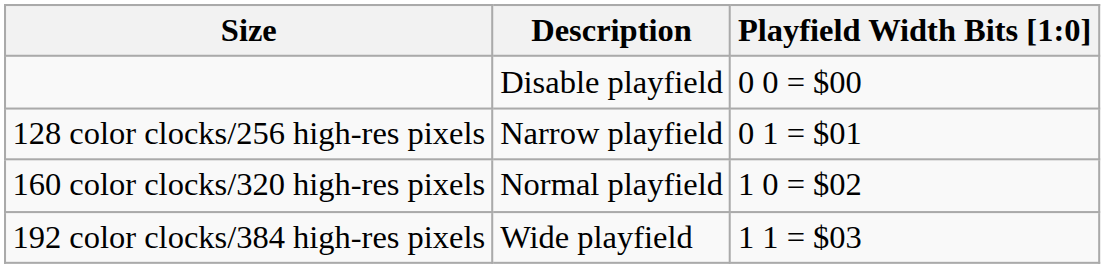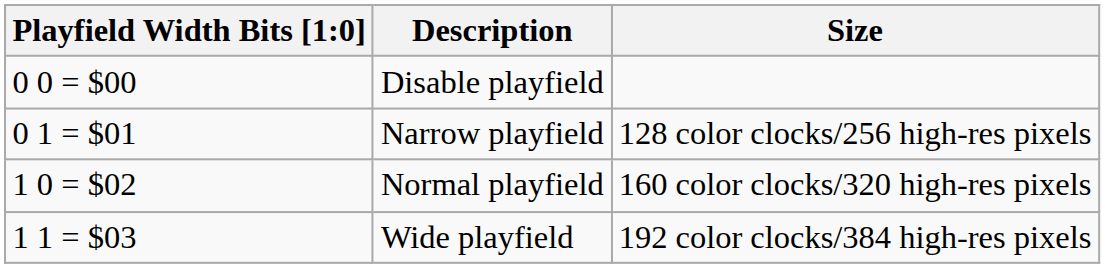columns swapped: Playfield Width Bits [1:0] <-> Size
